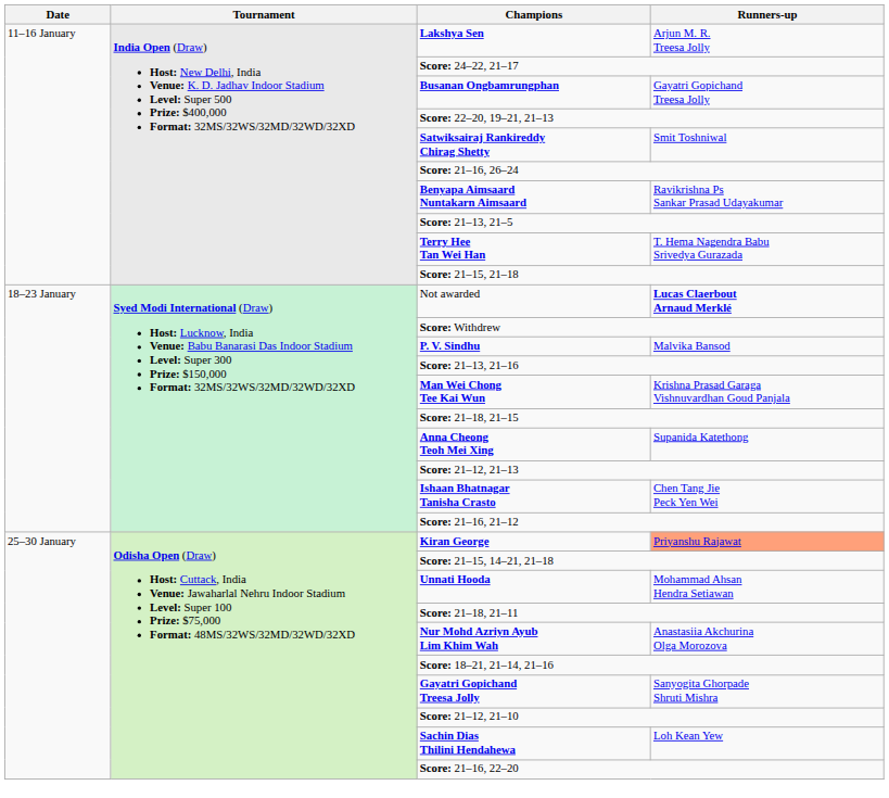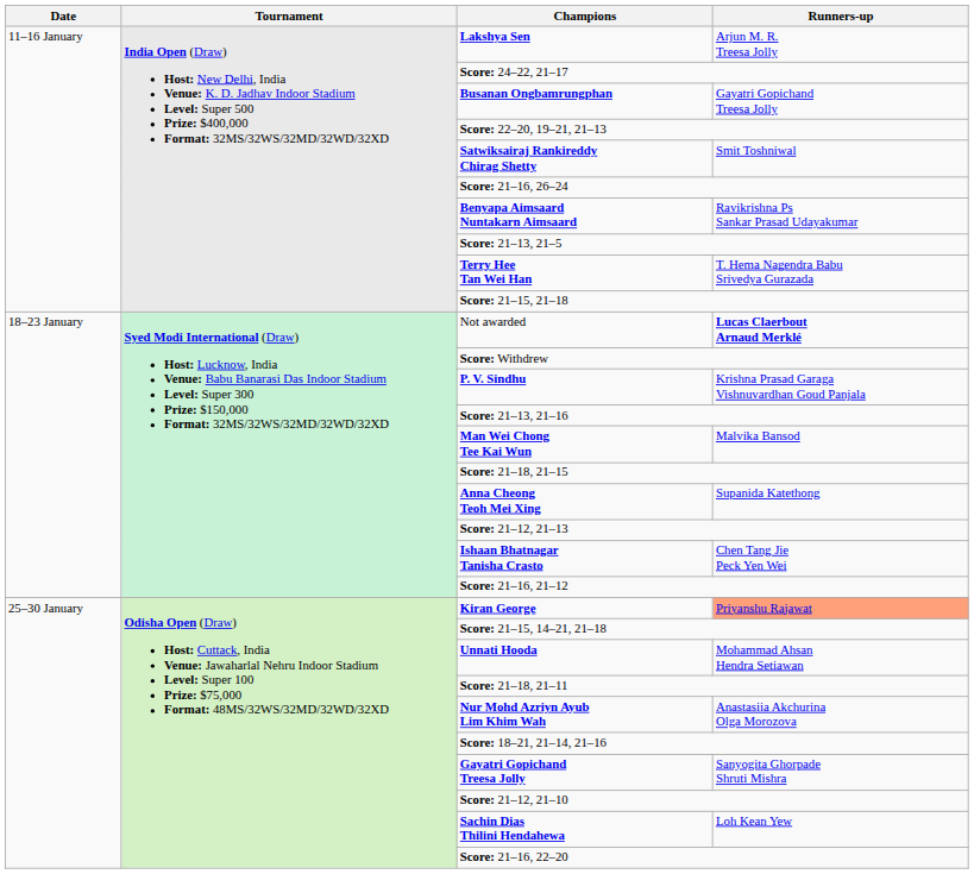P. V. Sindhu | Runners-up: Malvika Bansod -> Krishna Prasad Garaga Vishnuvardhan Goud Panjala
Man Wei Chong Tee Kai Wun | Runners-up: Krishna Prasad Garaga Vishnuvardhan Goud Panjala -> Malvika Bansod
